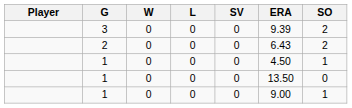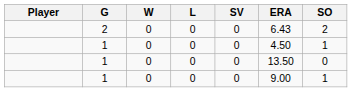- row: 3 | 0 | 0 | 0 | 9.39 | 2
